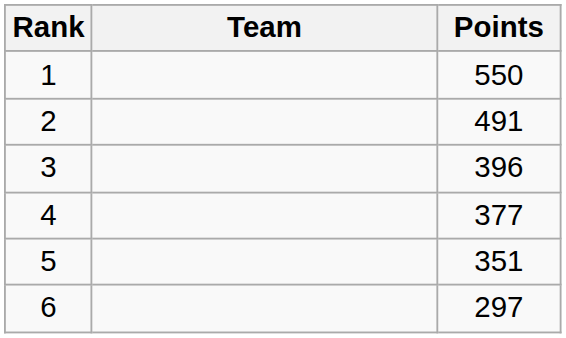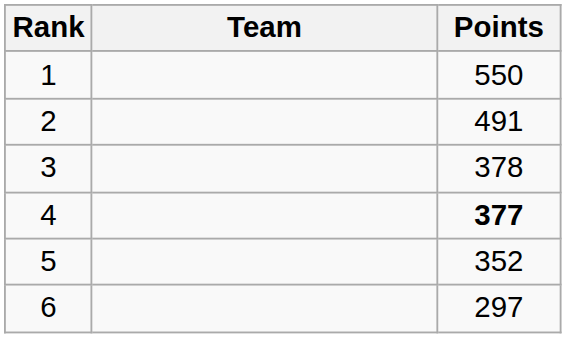3 | Points: 396 -> 378
4 | Points: normal -> bold
5 | Points: 351 -> 352
